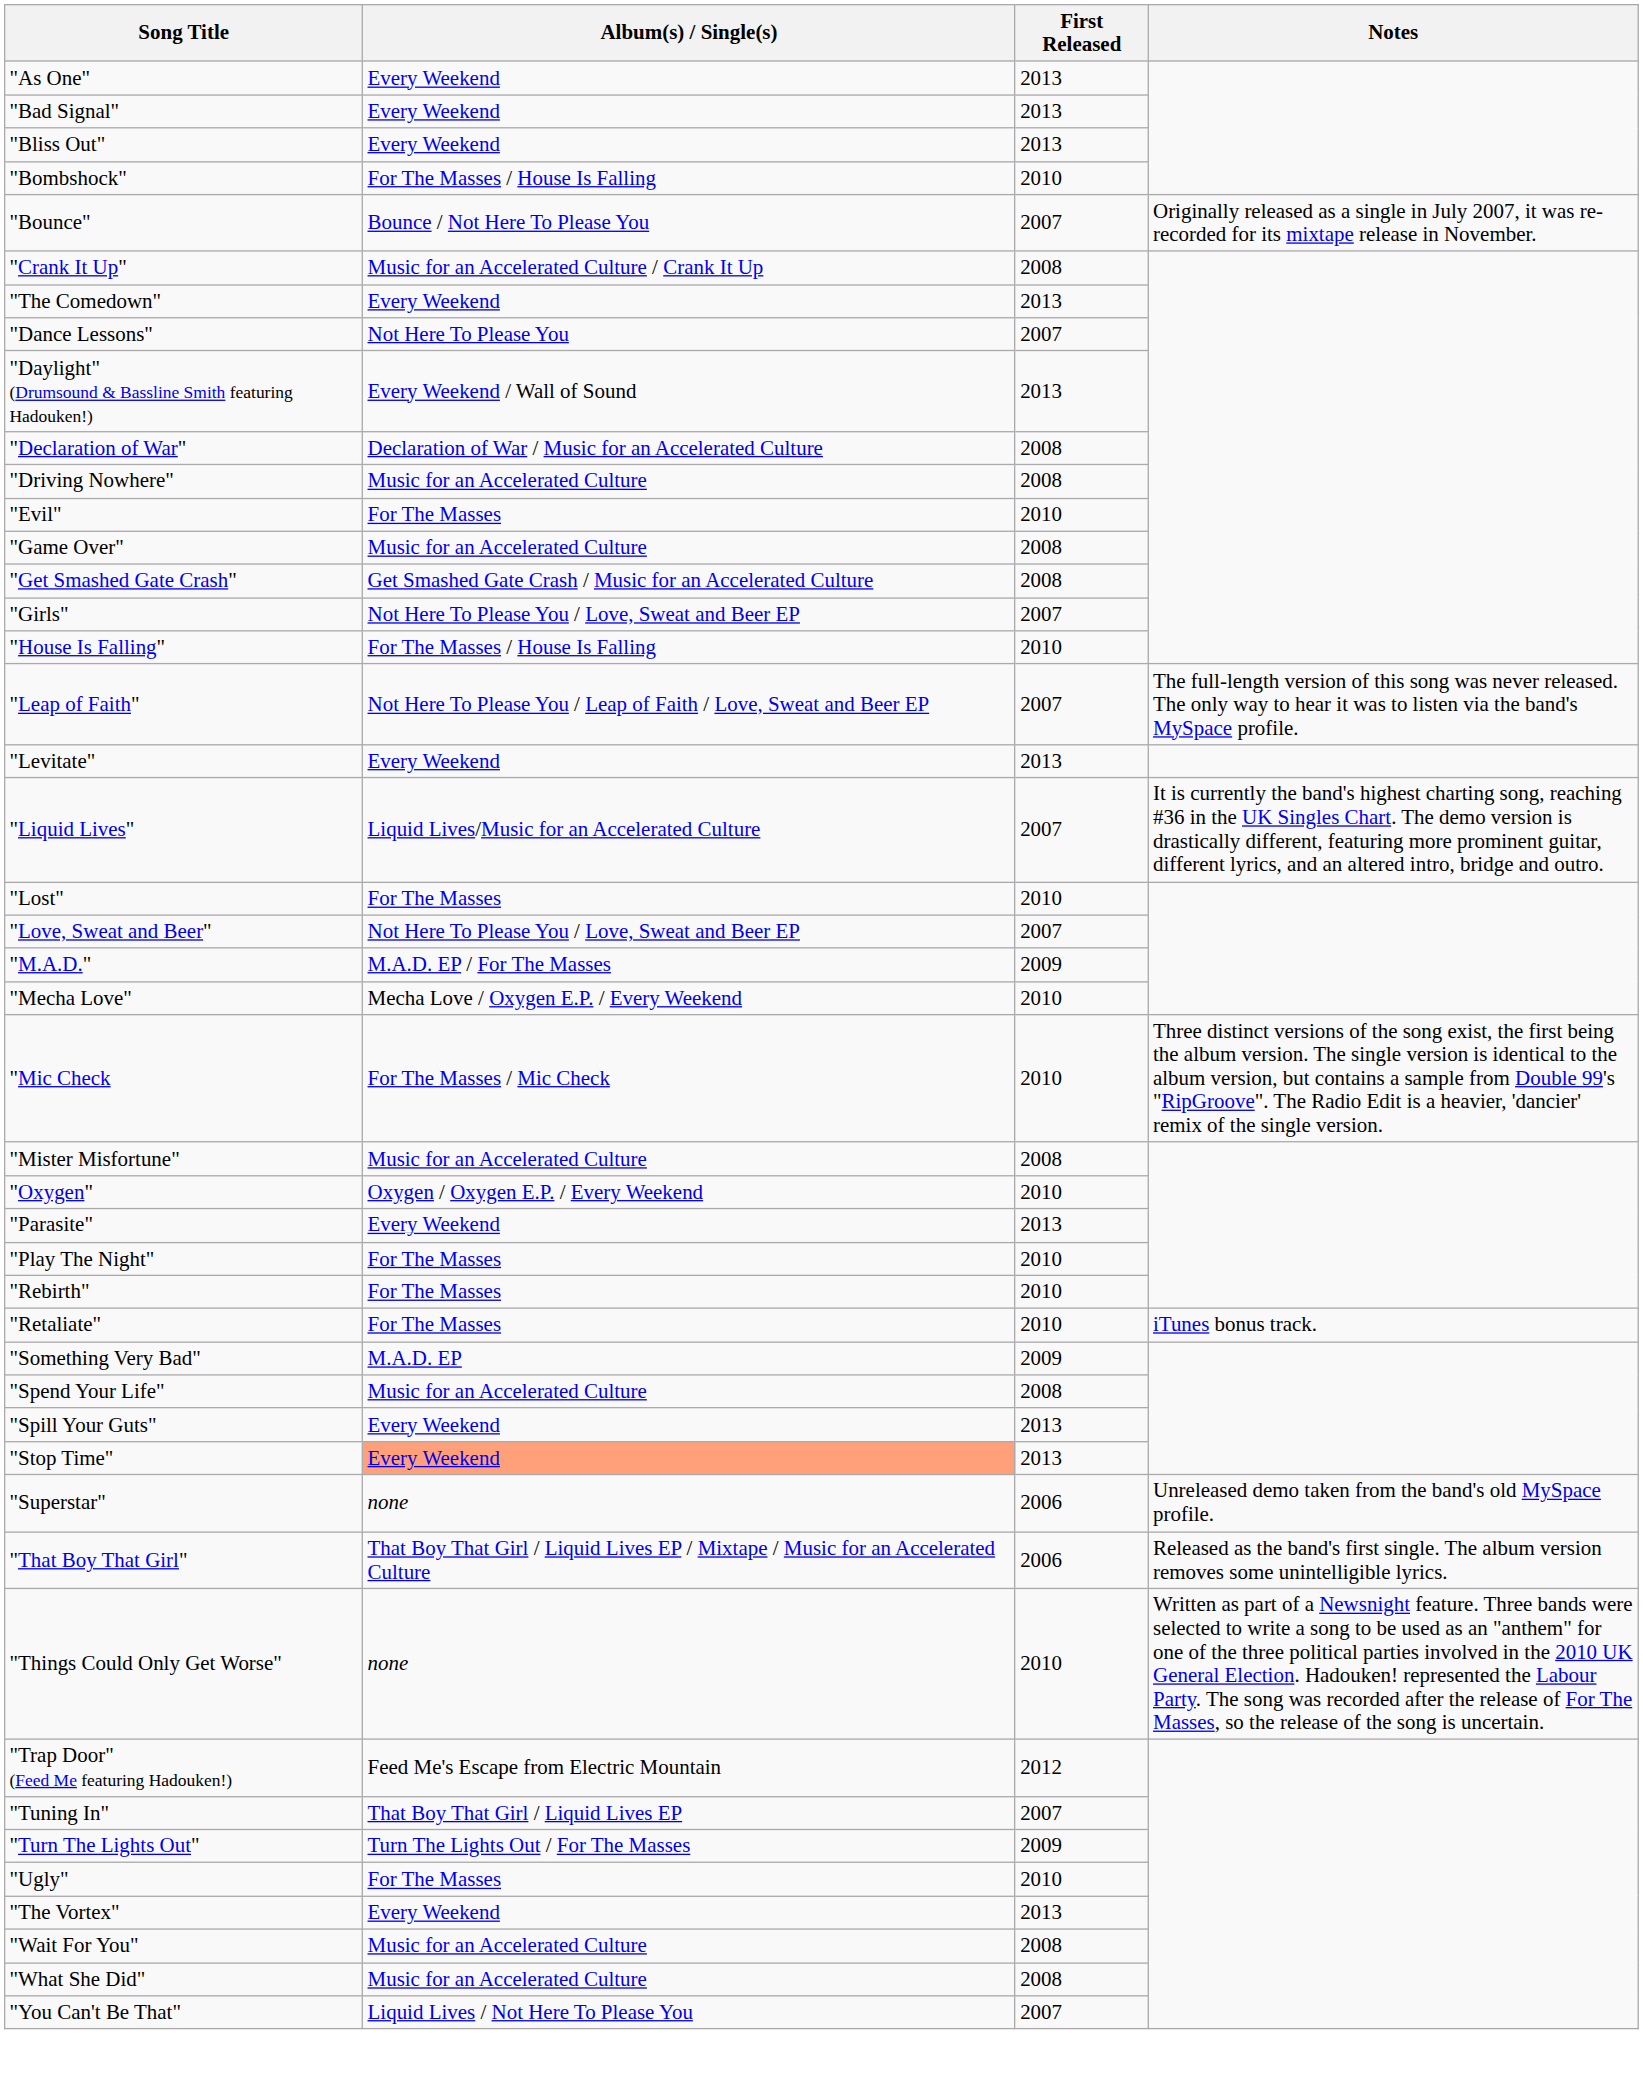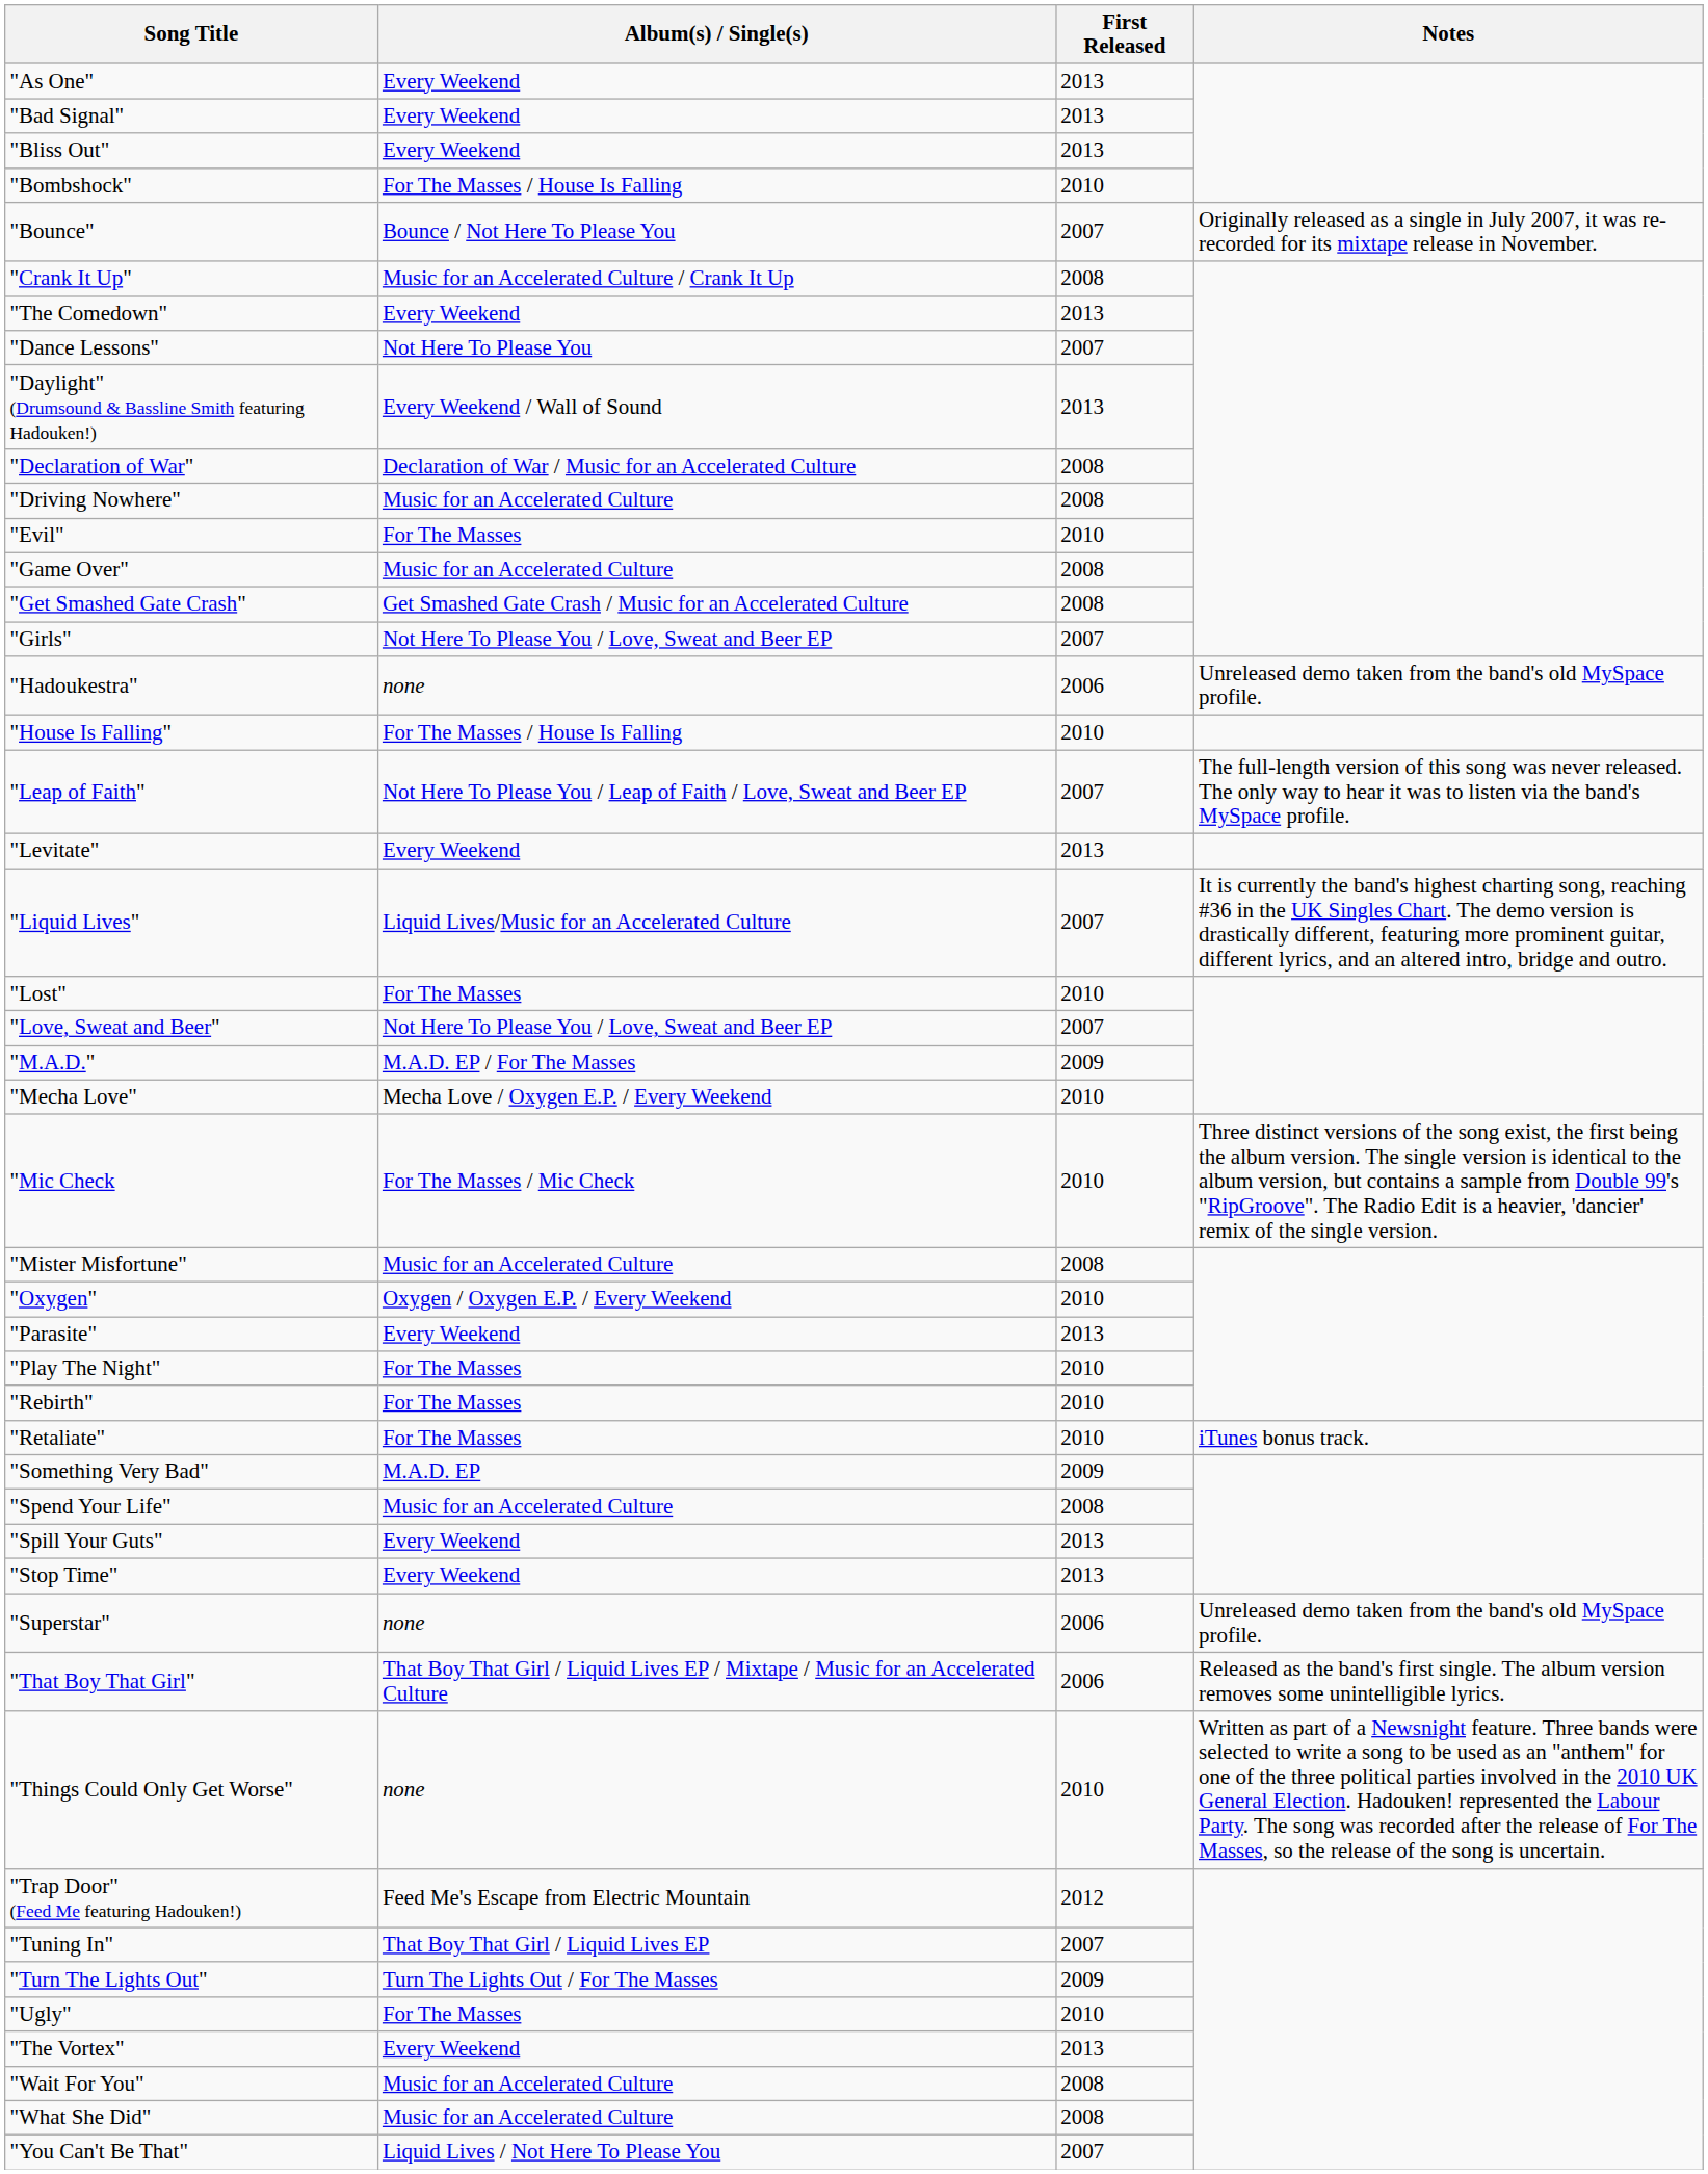+ row: "Hadoukestra" | none | 2006 | Unreleased demo taken from the band's old MySpace profile.
"Stop Time" | Album(s) / Single(s): lightsalmon background -> no background
